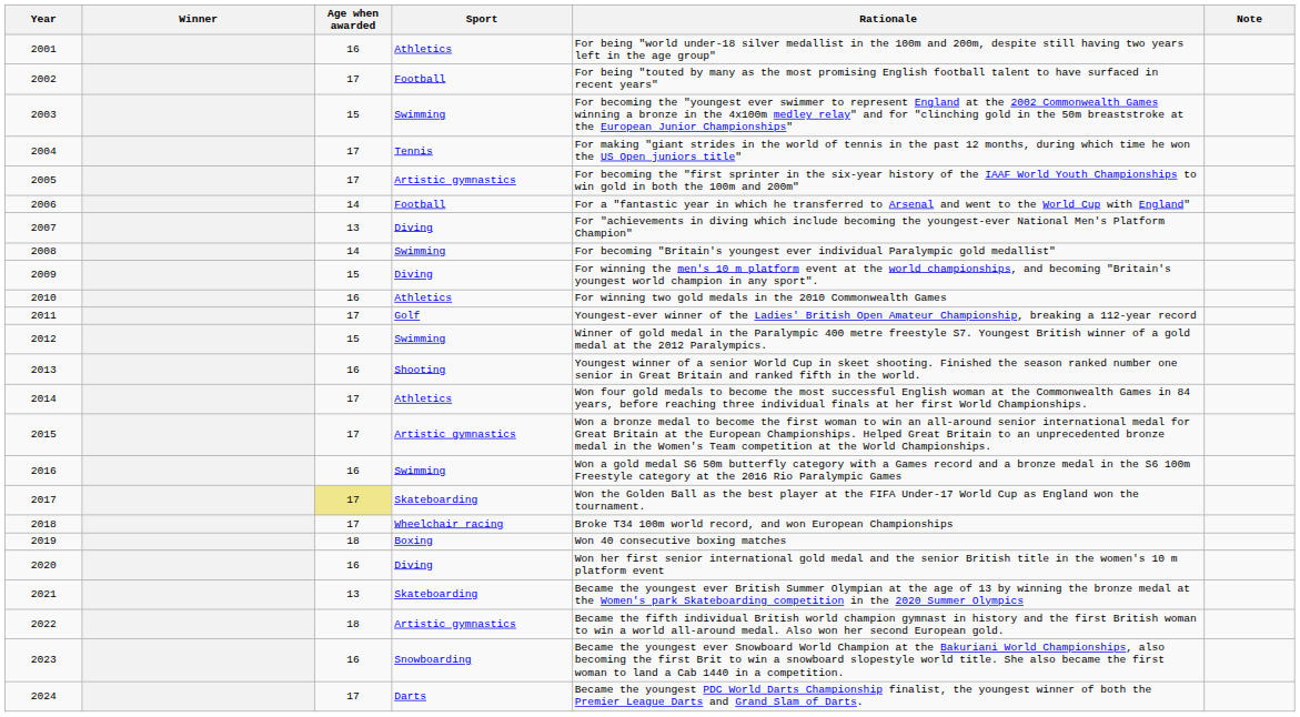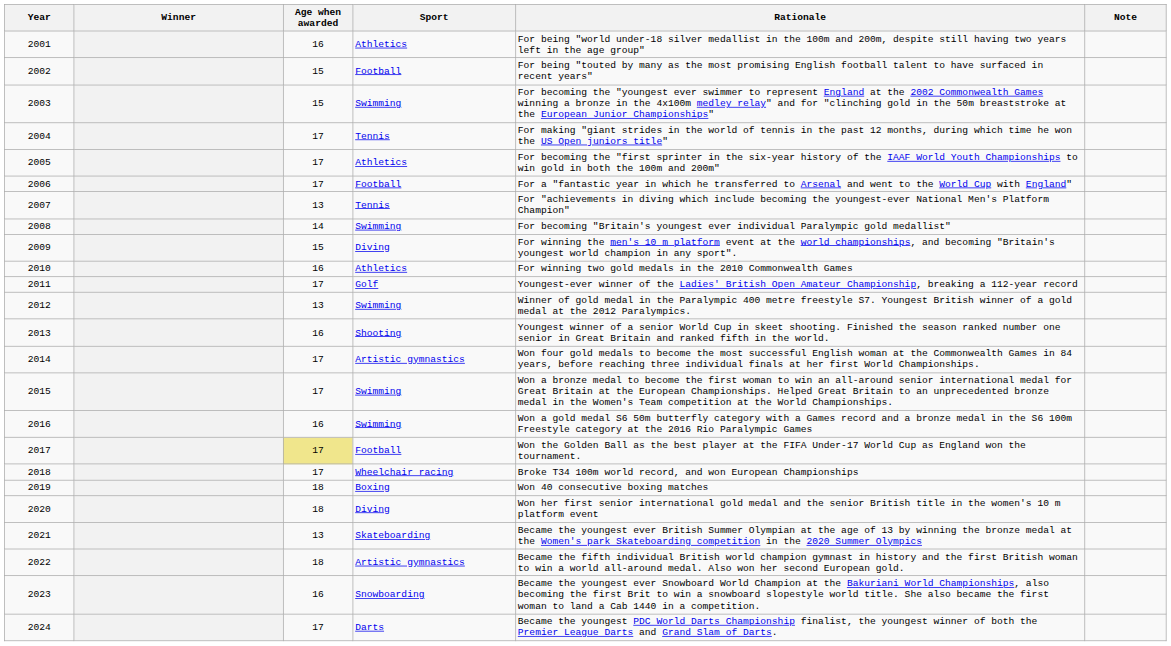2002 | Age when awarded: 17 -> 15
2005 | Sport: Artistic gymnastics -> Athletics
2006 | Age when awarded: 14 -> 17
2007 | Sport: Diving -> Tennis
2012 | Age when awarded: 15 -> 13
2014 | Sport: Athletics -> Artistic gymnastics
2015 | Sport: Artistic gymnastics -> Swimming
2017 | Sport: Skateboarding -> Football
2020 | Age when awarded: 16 -> 18
